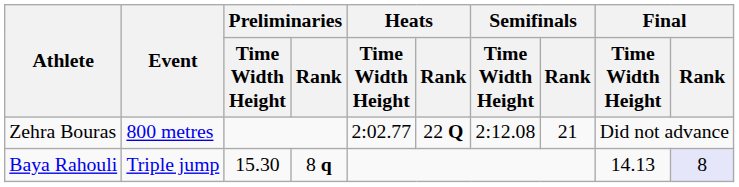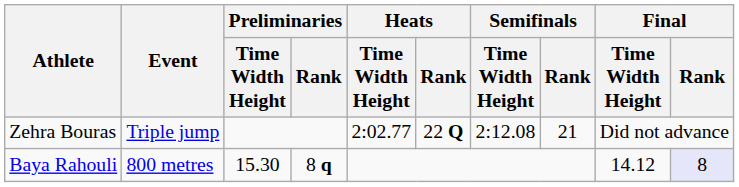Zehra Bouras | Event: 800 metres -> Triple jump
Baya Rahouli | Event: Triple jump -> 800 metres
Baya Rahouli | Final / Time Width Height: 14.13 -> 14.12
